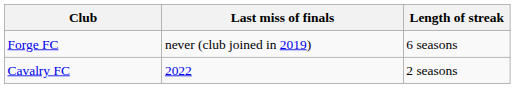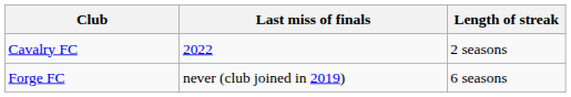rows swapped: Forge FC <-> Cavalry FC
